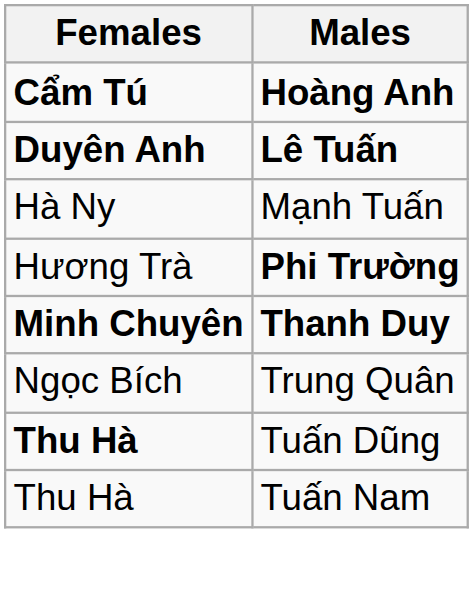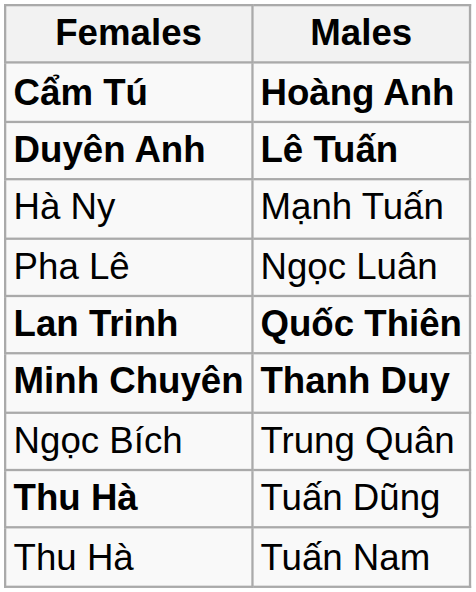+ row: Pha Lê | Ngọc Luân
- row: Hương Trà | Phi Trường
+ row: Lan Trinh | Quốc Thiên
